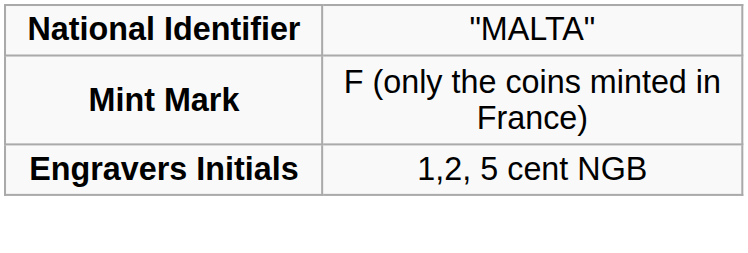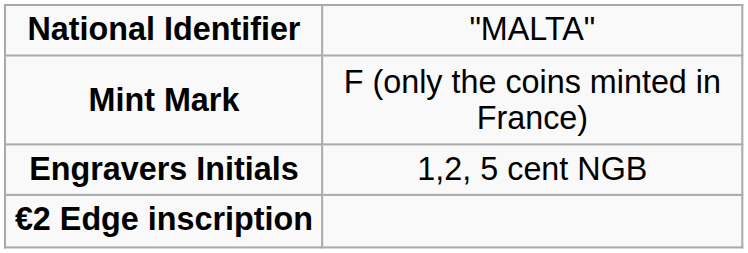+ row: €2 Edge inscription
